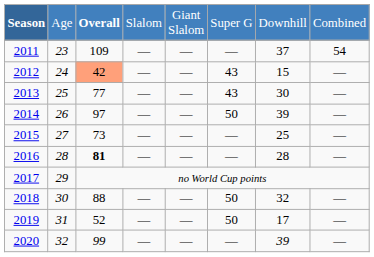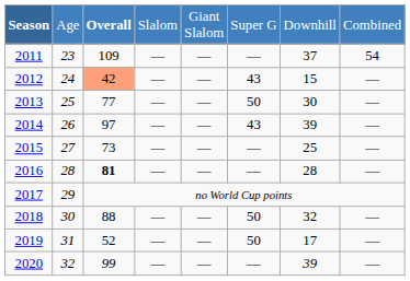2013 | column 6: 43 -> 50
2014 | column 6: 50 -> 43
